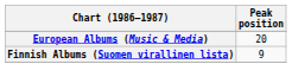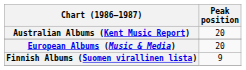+ row: Australian Albums (Kent Music Report) | 20
